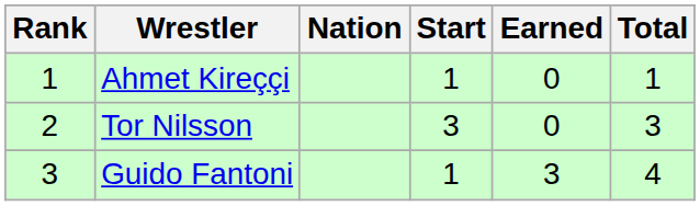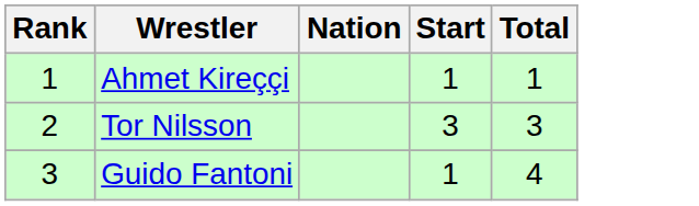- column: Earned | 0 | 0 | 3
